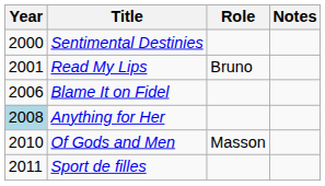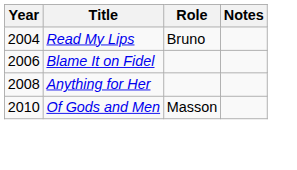- row: 2000 | Sentimental Destinies
Read My Lips | Year: 2001 -> 2004
Anything for Her | Year: lightblue background -> no background
- row: 2011 | Sport de filles
